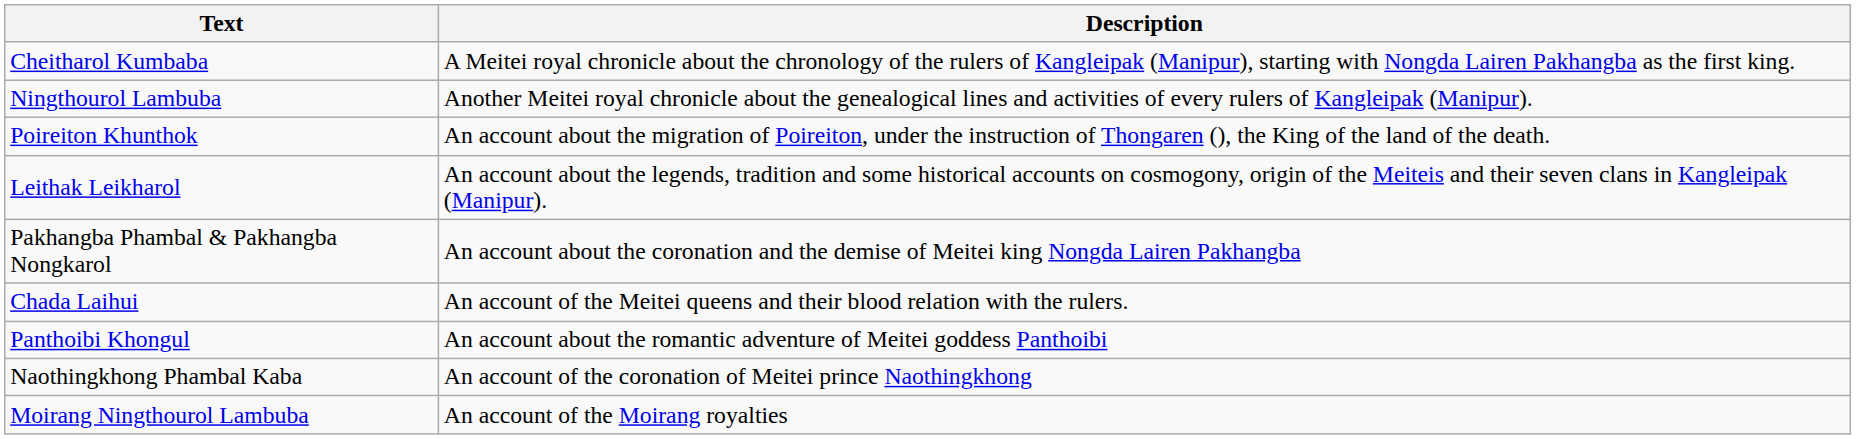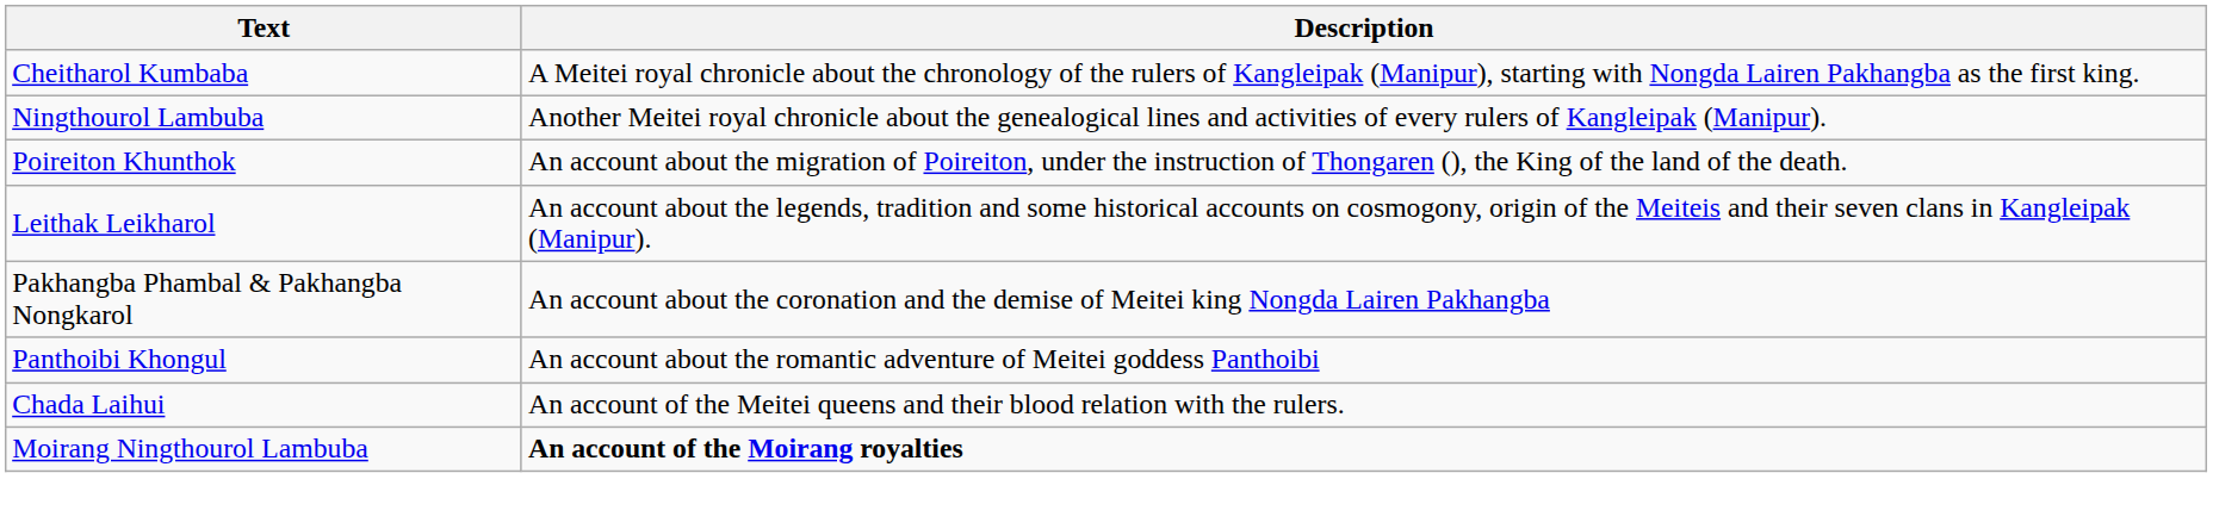rows swapped: Panthoibi Khongul <-> Chada Laihui
- row: Naothingkhong Phambal Kaba | An account of the coronation of Meitei prince Naothingkhong
Moirang Ningthourol Lambuba | Description: normal -> bold
